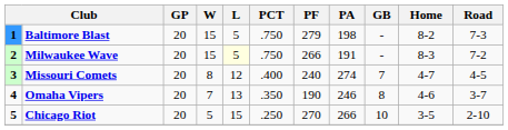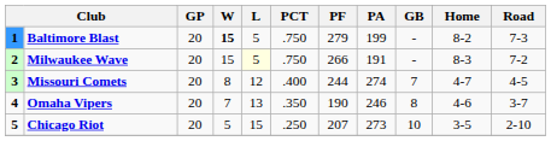Baltimore Blast | W: normal -> bold
Baltimore Blast | PA: 198 -> 199
Missouri Comets | PF: 240 -> 244
Chicago Riot | PF: 270 -> 207
Chicago Riot | PA: 266 -> 273
